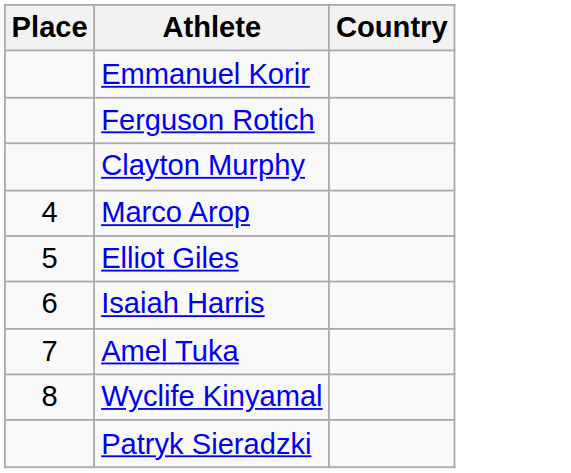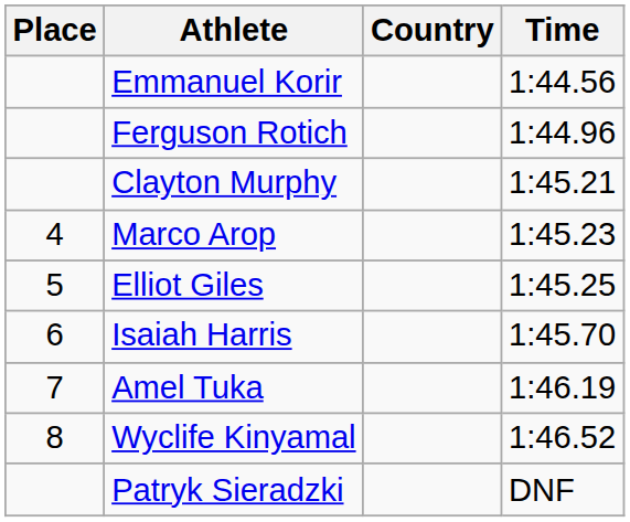+ column: Time | 1:44.56 | 1:44.96 | 1:45.21 | 1:45.23 | 1:45.25 | 1:45.70 | 1:46.19 | 1:46.52 | DNF
